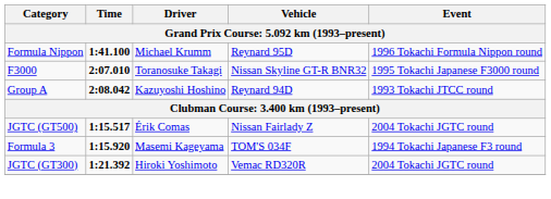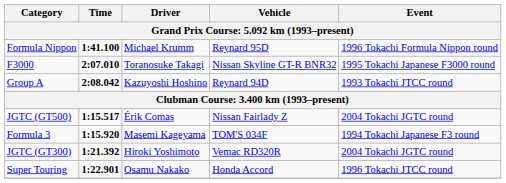+ row: Super Touring | 1:22.901 | Osamu Nakako | Honda Accord | 1996 Tokachi JTCC round
